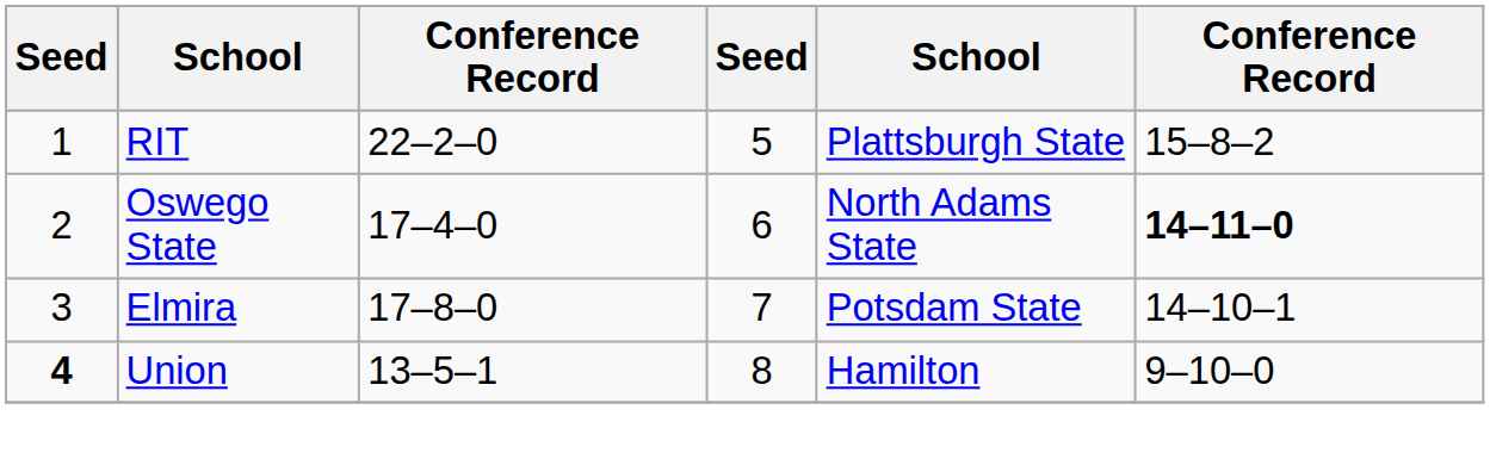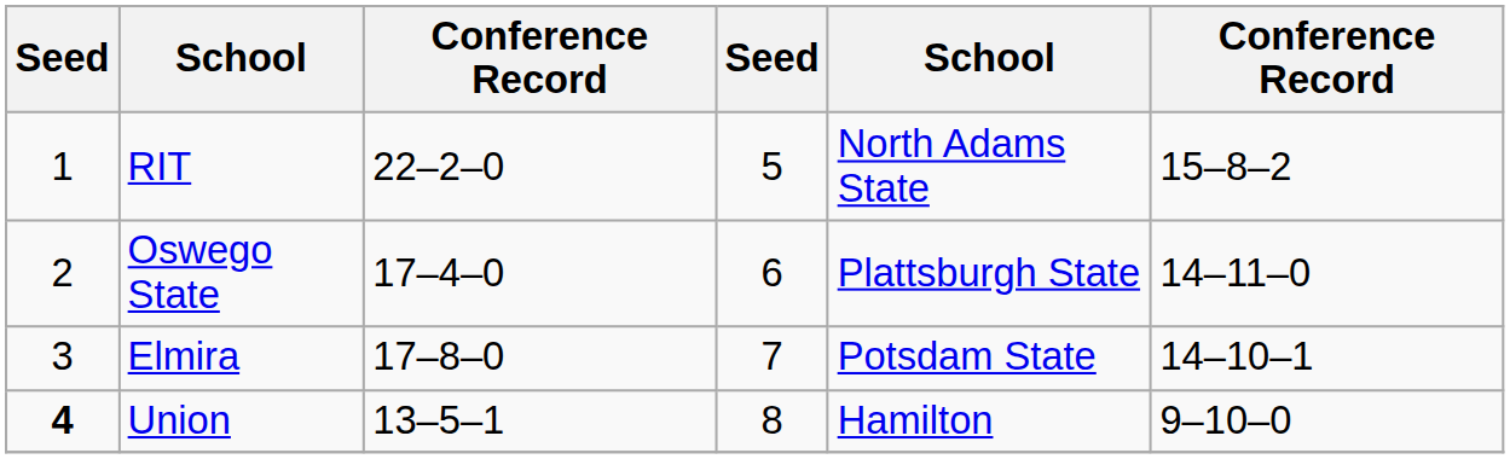RIT | column 5: Plattsburgh State -> North Adams State
Oswego State | column 5: North Adams State -> Plattsburgh State
Oswego State | column 6: bold -> normal
